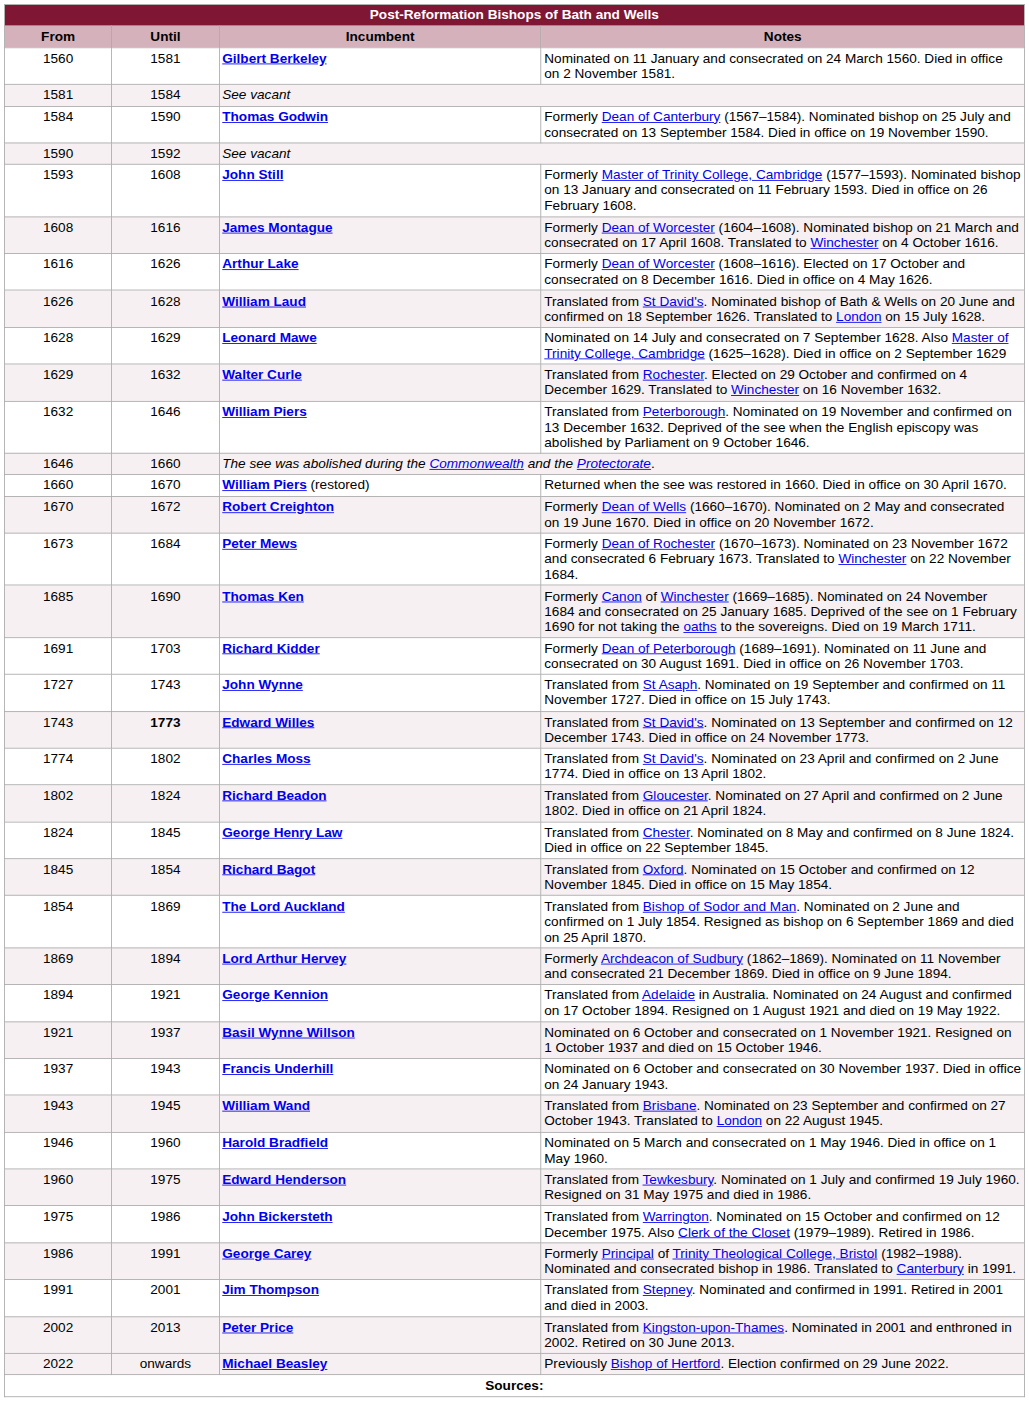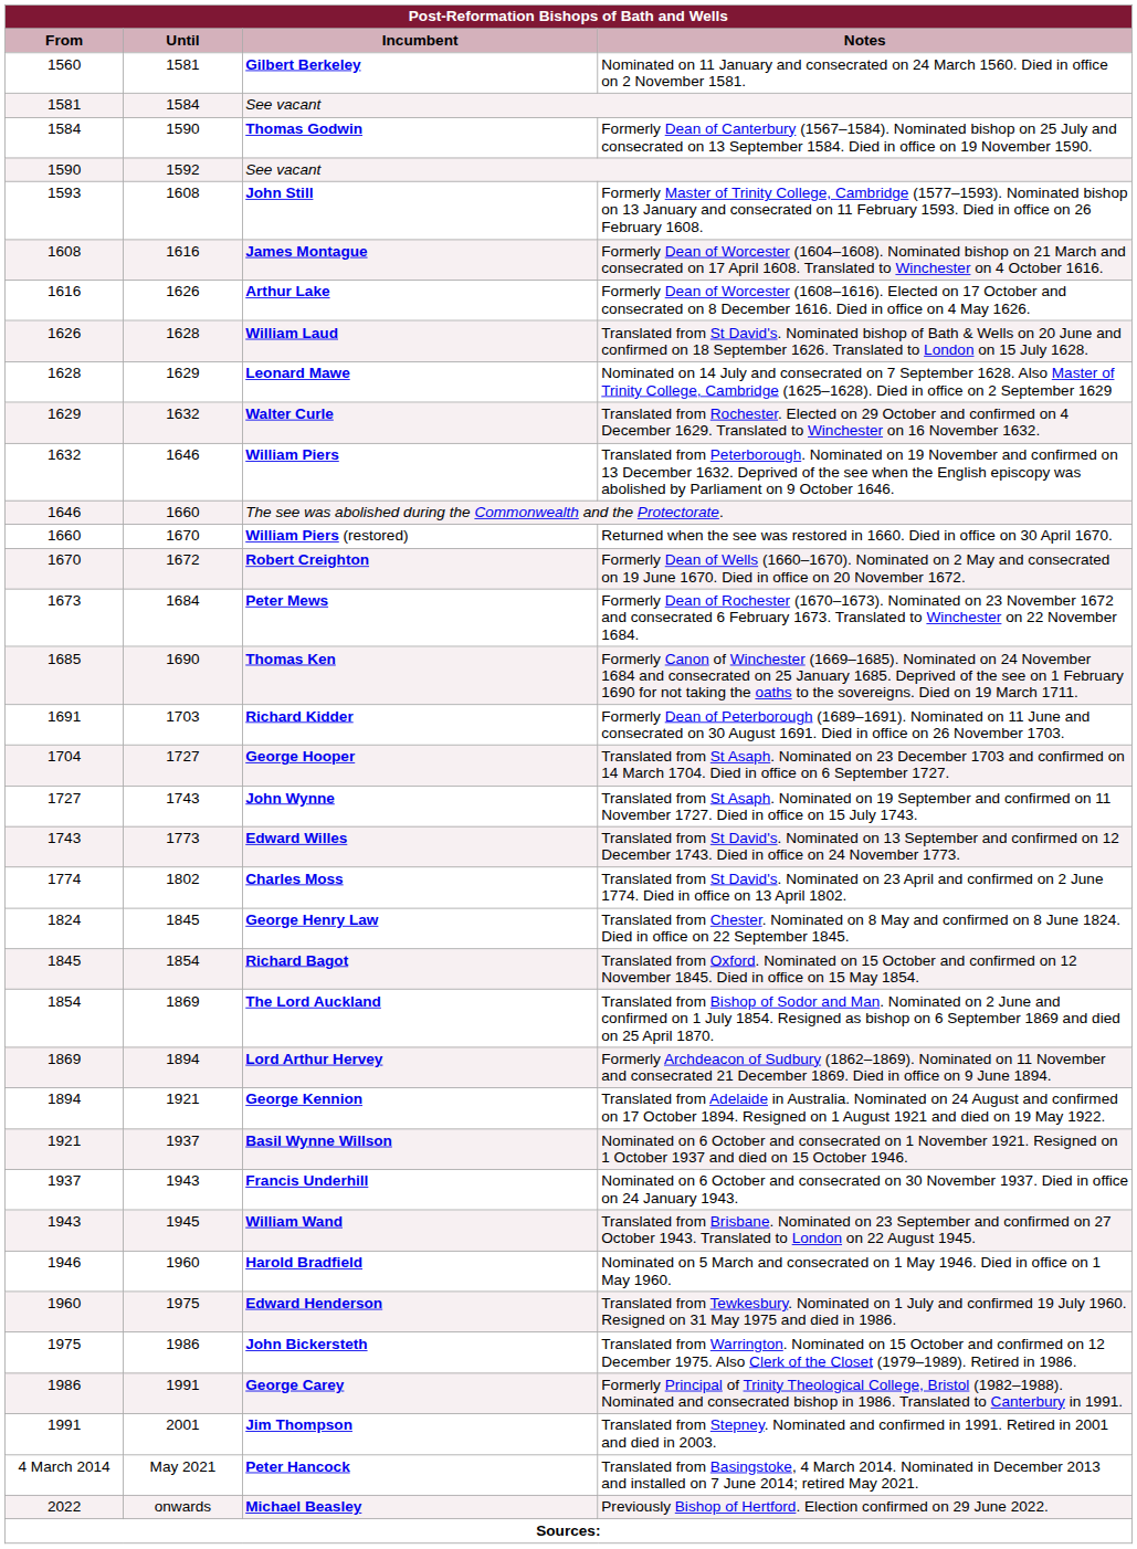+ row: 1704 | 1727 | George Hooper | Translated from St Asaph. Nominated on 23 December 1703 and confirmed on 14 March 1704. Died in office on 6 September 1727.
Edward Willes | Until: bold -> normal
- row: 1802 | 1824 | Richard Beadon | Translated from Gloucester. Nominated on 27 April and confirmed on 2 June 1802. Died in office on 21 April 1824.
- row: 2002 | 2013 | Peter Price | Translated from Kingston-upon-Thames. Nominated in 2001 and enthroned in 2002. Retired on 30 June 2013.
+ row: 4 March 2014 | May 2021 | Peter Hancock | Translated from Basingstoke, 4 March 2014. Nominated in December 2013 and installed on 7 June 2014; retired May 2021.
